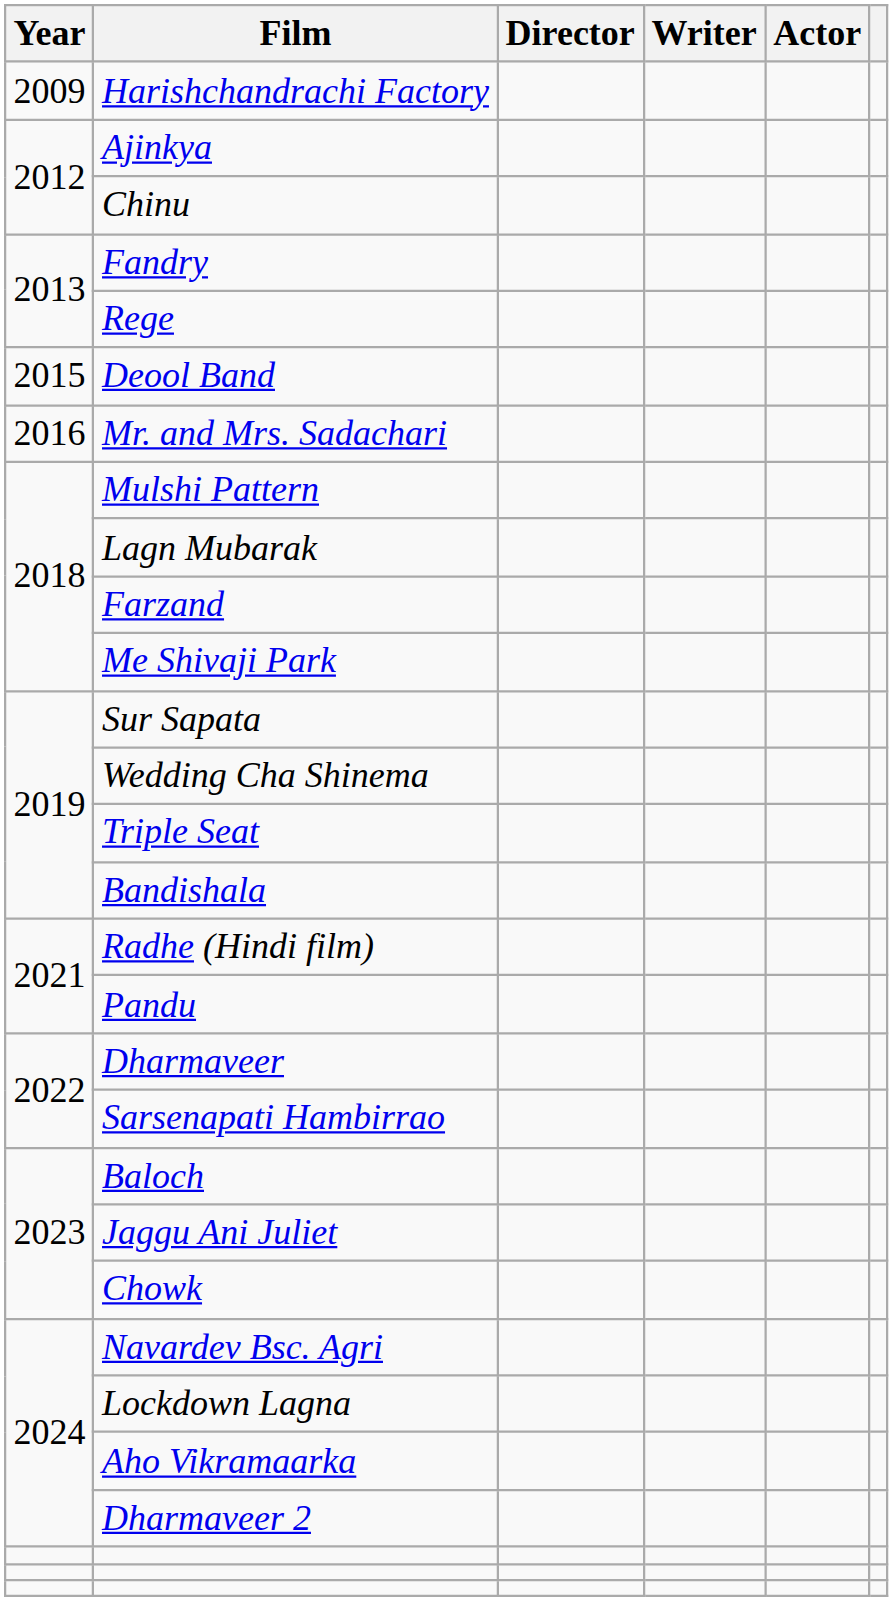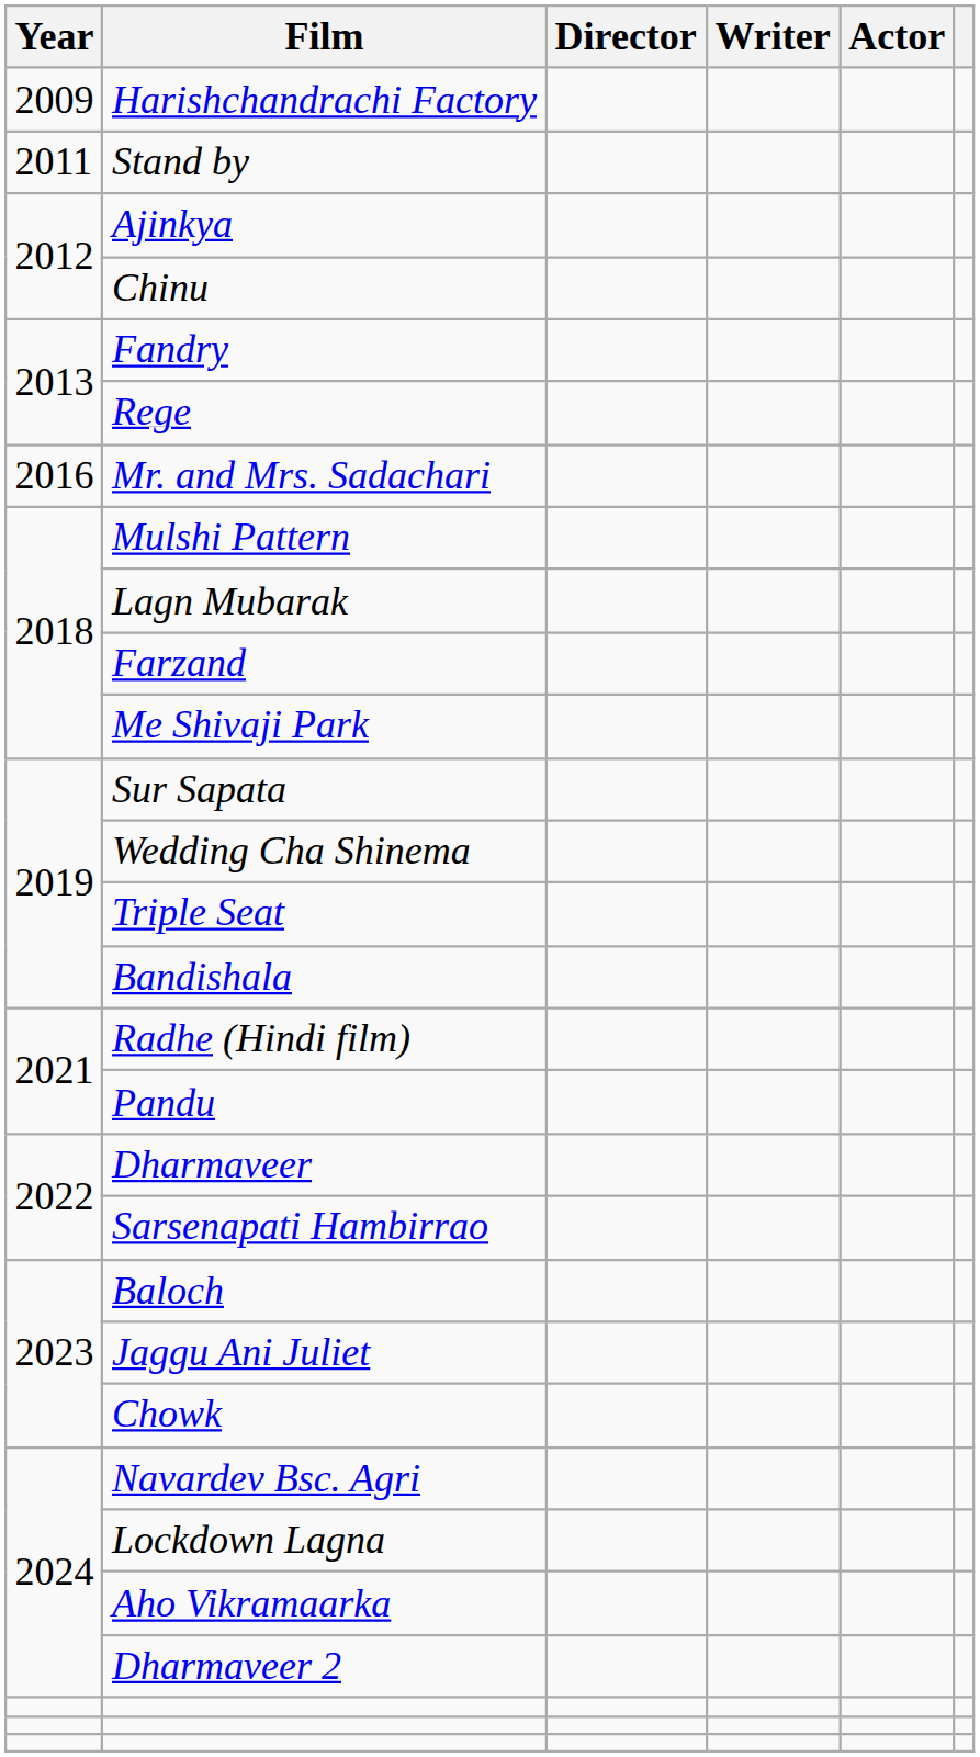+ row: 2011 | Stand by
- row: 2015 | Deool Band
